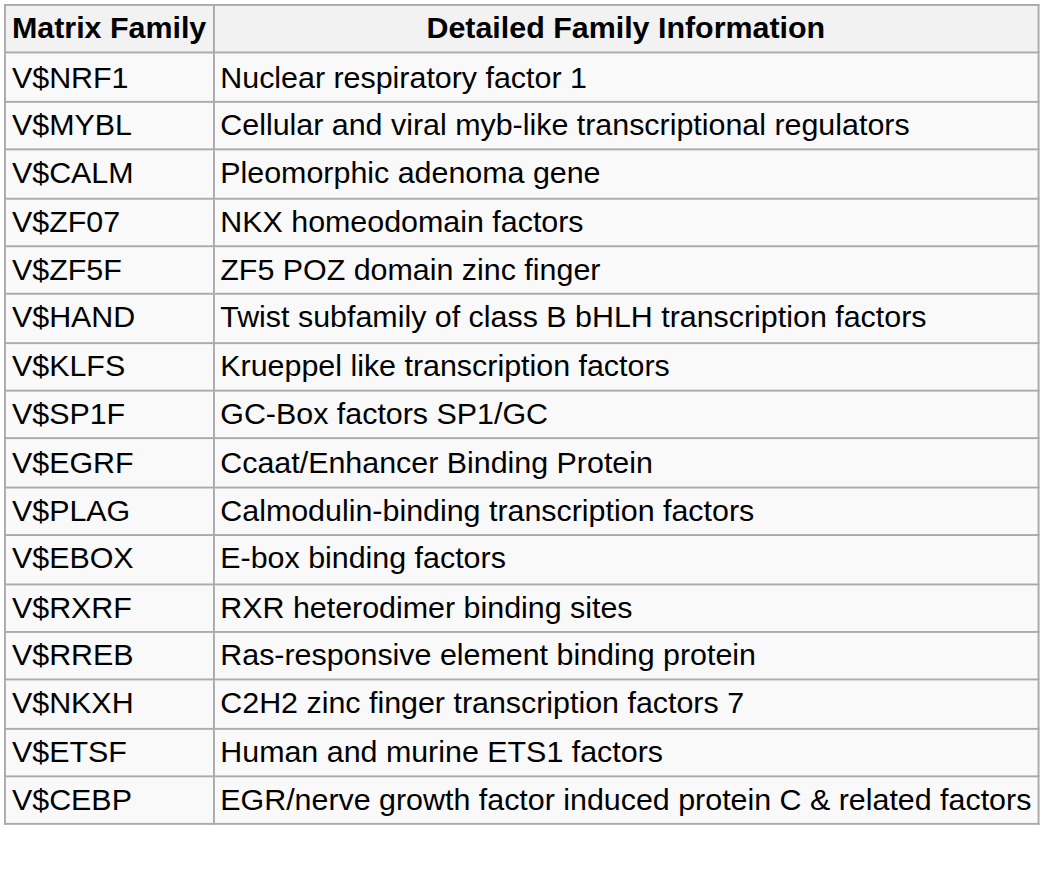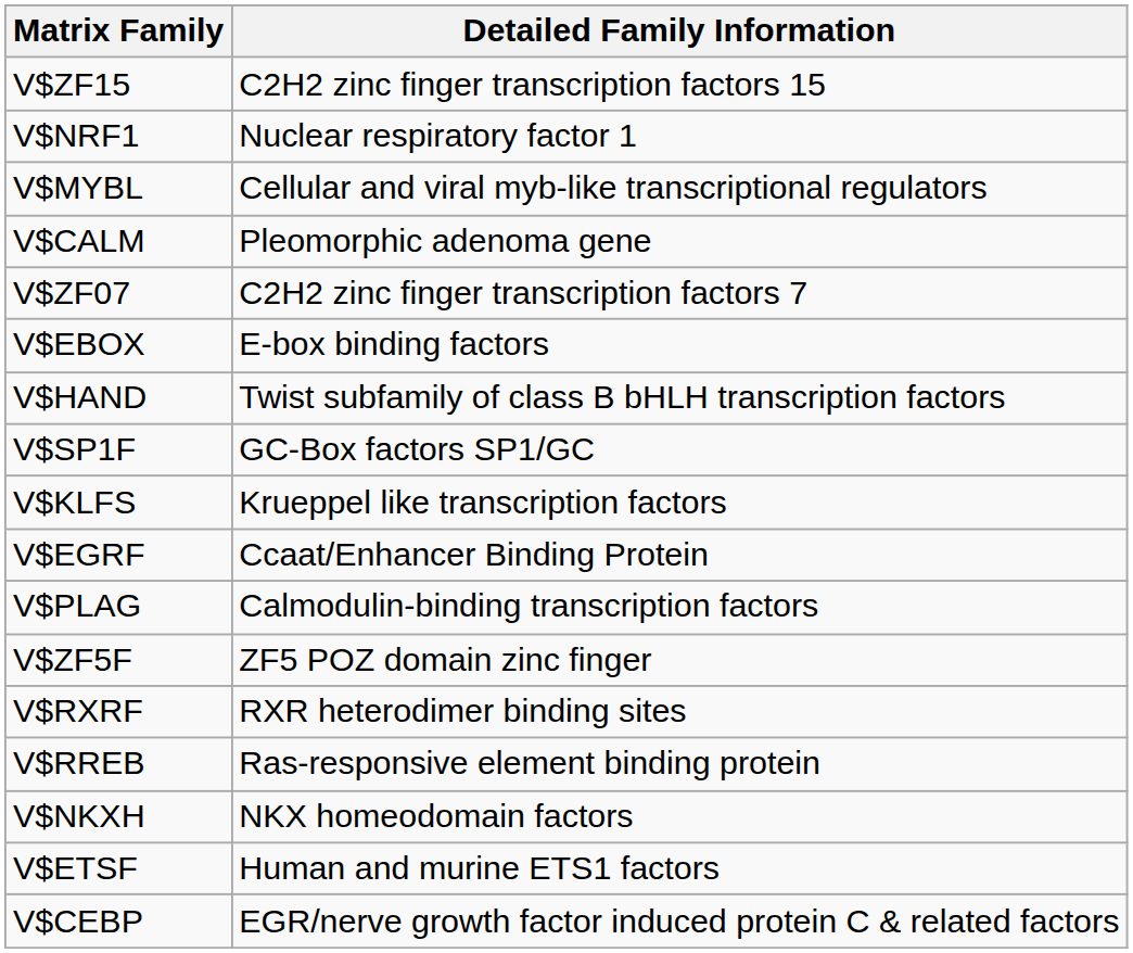+ row: V$ZF15 | C2H2 zinc finger transcription factors 15
V$ZF07 | Detailed Family Information: NKX homeodomain factors -> C2H2 zinc finger transcription factors 7
rows swapped: V$ZF5F <-> V$EBOX
rows swapped: V$KLFS <-> V$SP1F
V$NKXH | Detailed Family Information: C2H2 zinc finger transcription factors 7 -> NKX homeodomain factors
